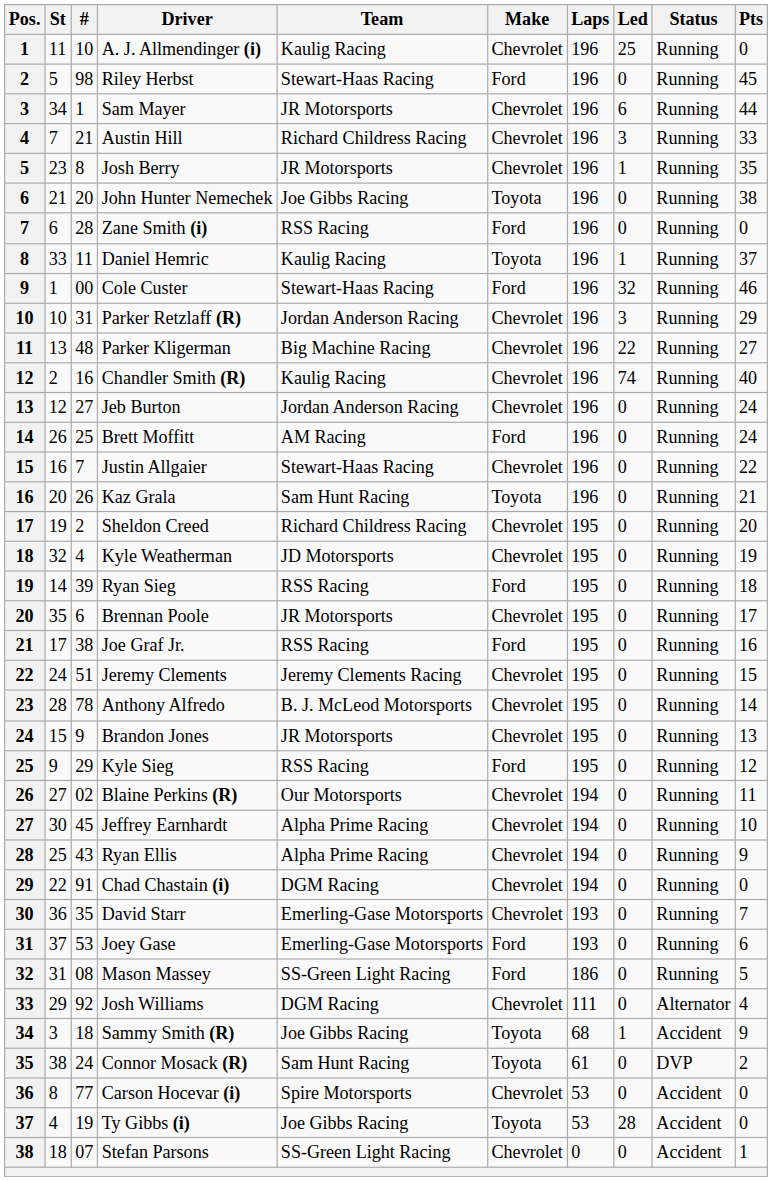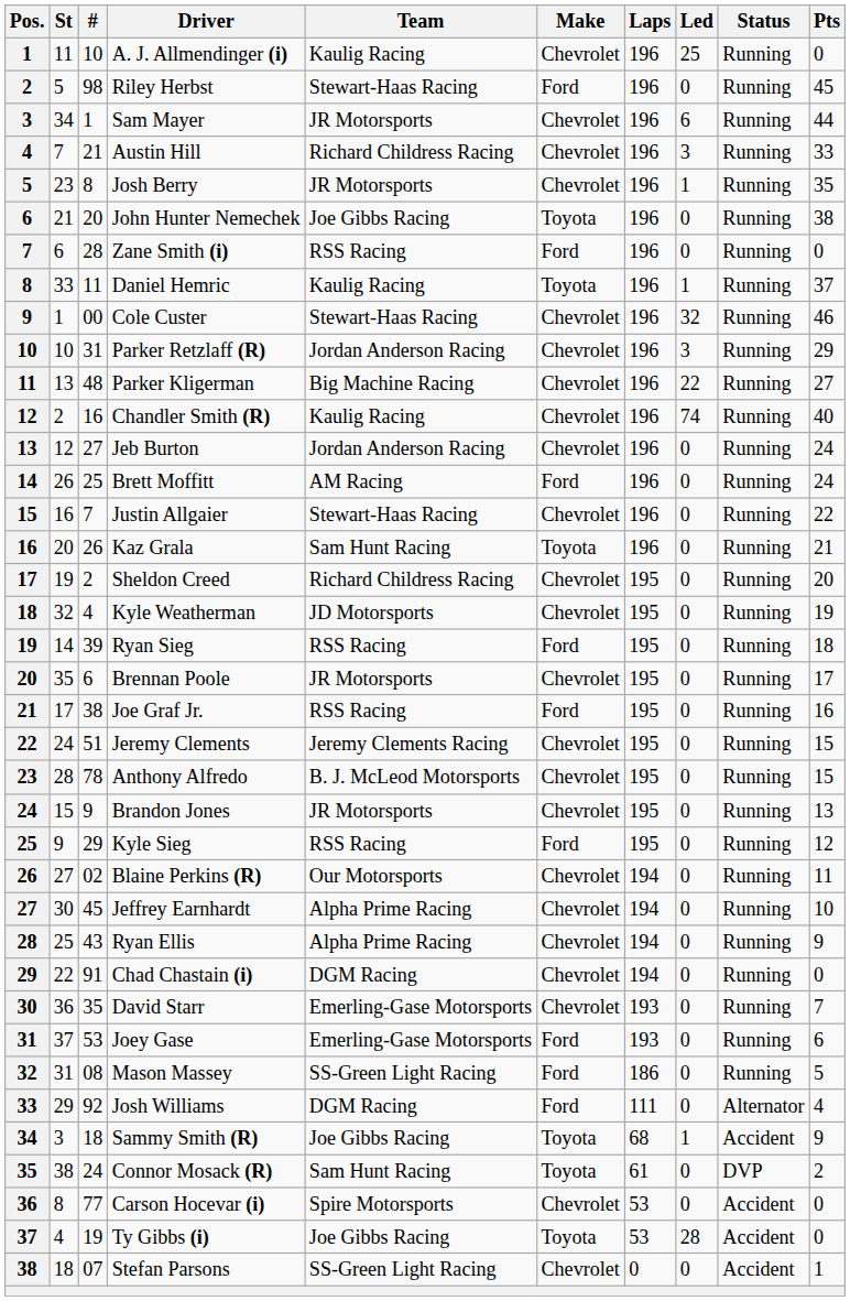Cole Custer | Make: Ford -> Chevrolet
Anthony Alfredo | Pts: 14 -> 15
Josh Williams | Make: Chevrolet -> Ford
